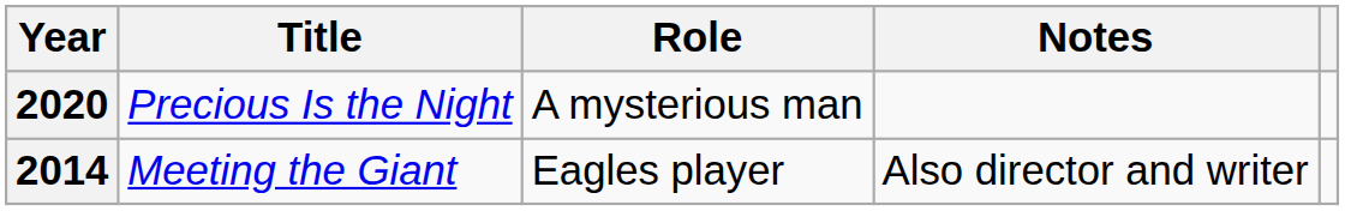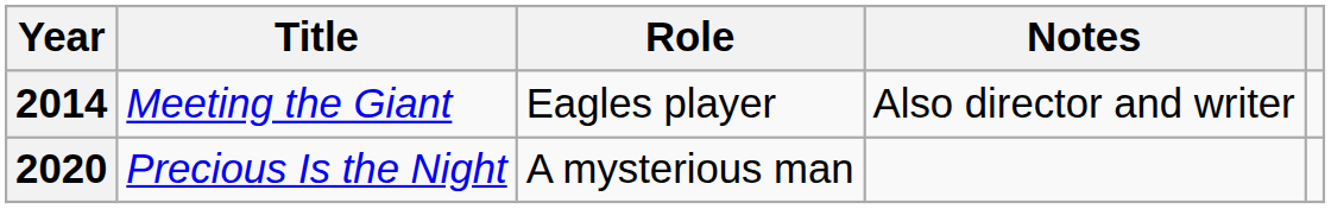rows swapped: 2014 <-> 2020
